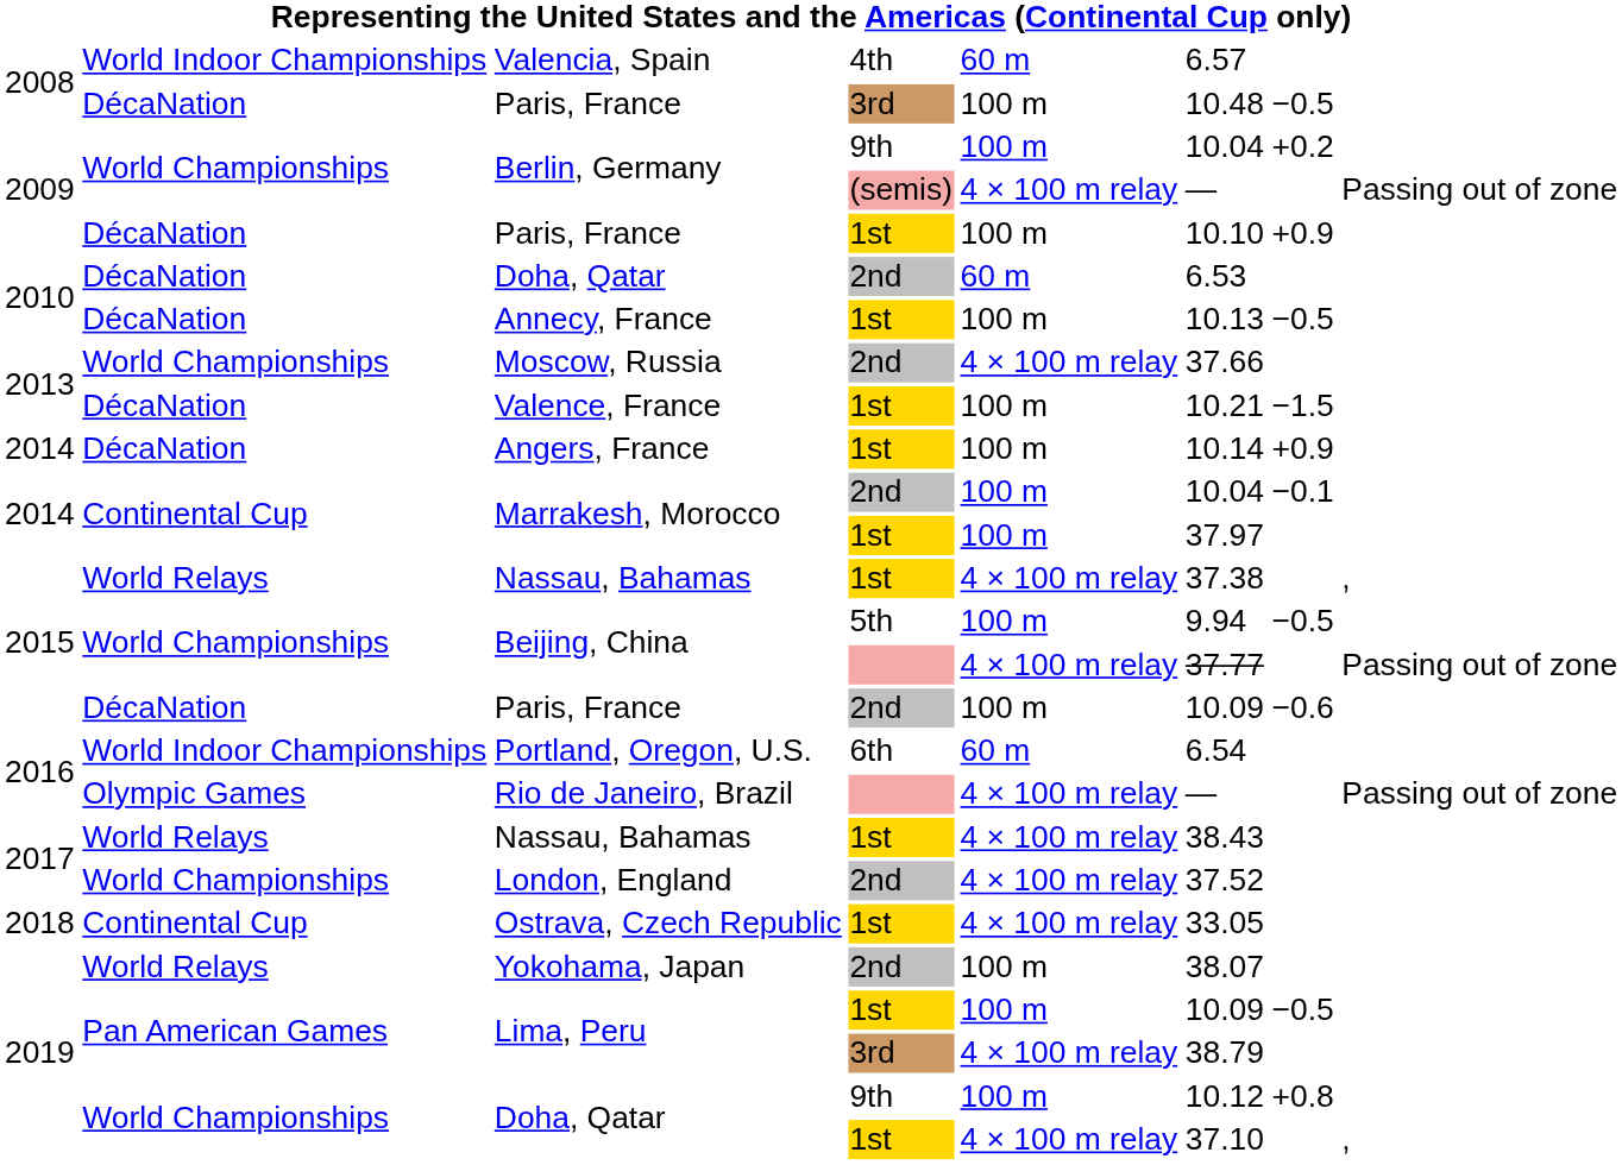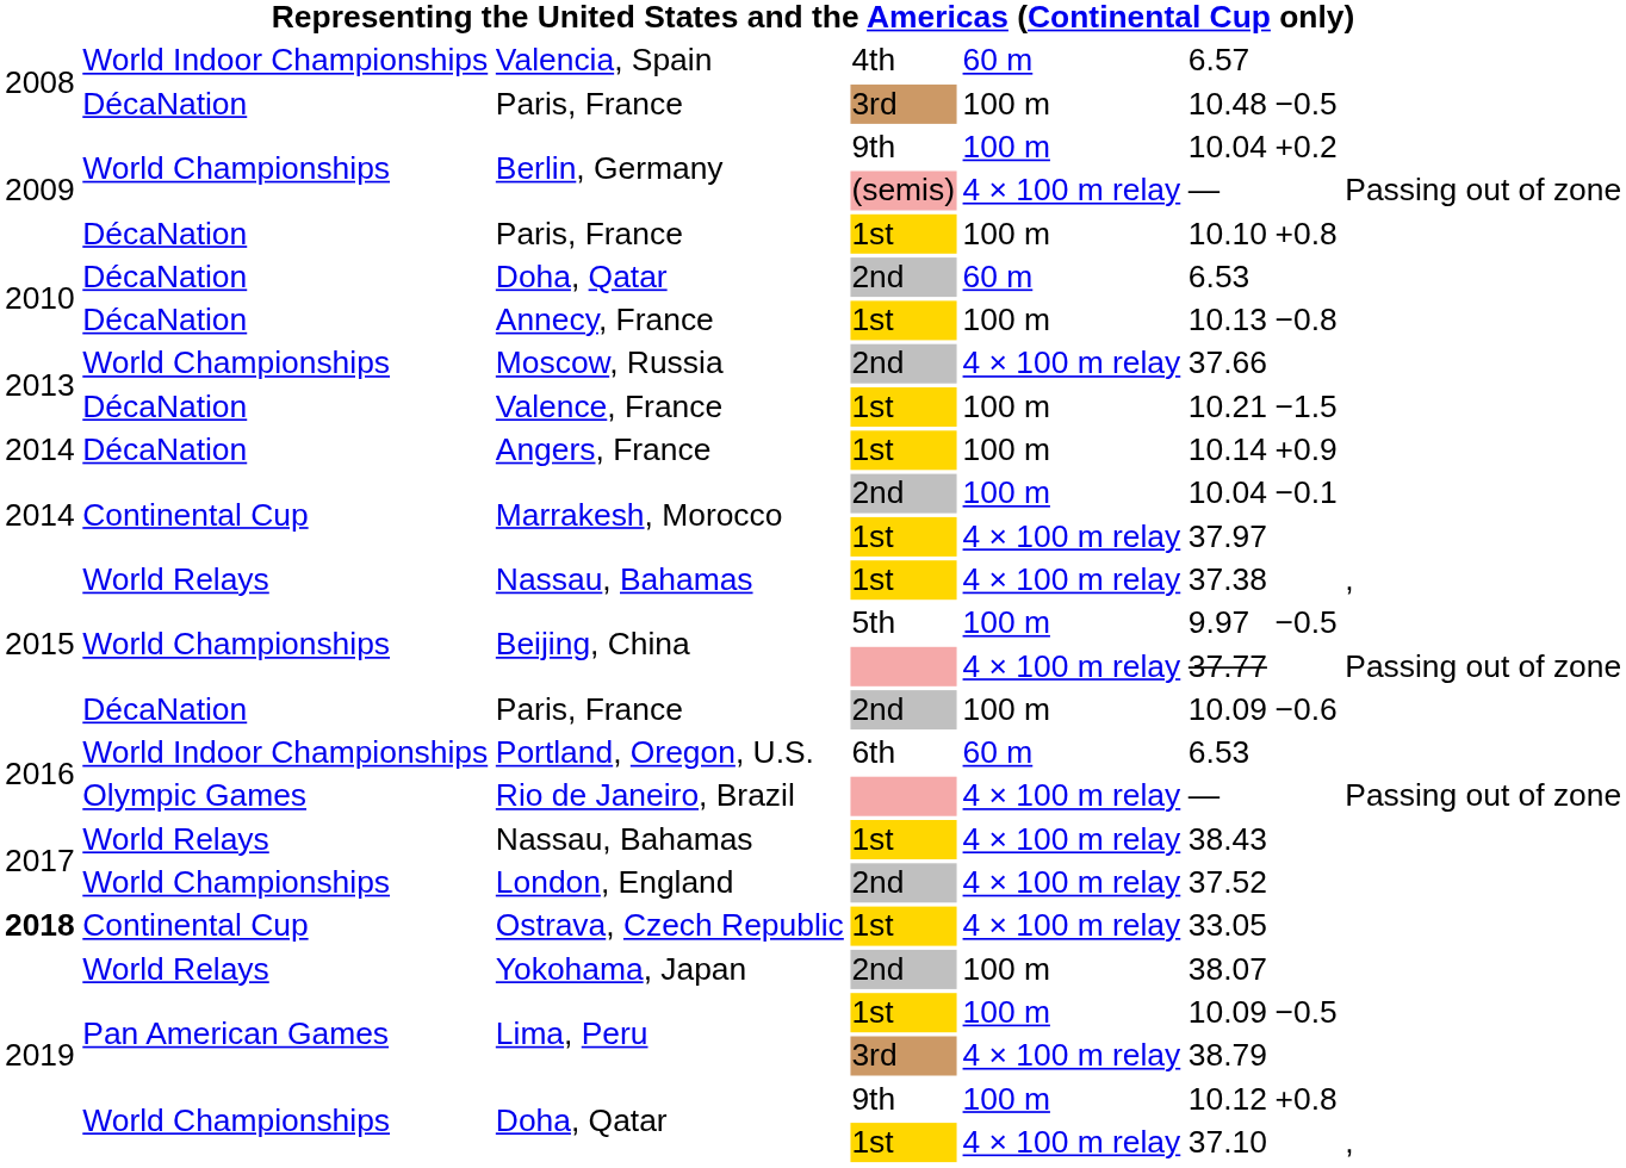Paris, France / 1st | column 7: +0.9 -> +0.8
Annecy, France | column 7: −0.5 -> −0.8
Marrakesh, Morocco / 1st | column 5: 100 m -> 4 × 100 m relay
Beijing, China / 5th | column 6: 9.94 -> 9.97
Portland, Oregon, U.S. | column 6: 6.54 -> 6.53
Ostrava, Czech Republic | column 1: normal -> bold
